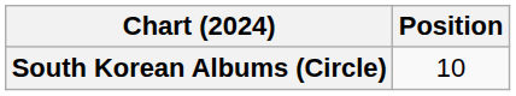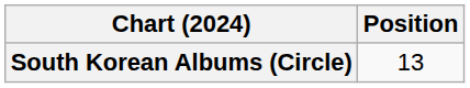South Korean Albums (Circle) | Position: 10 -> 13
